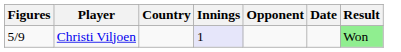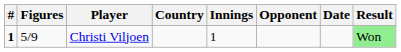+ column: # | 1
Christi Viljoen | Innings: lavender background -> no background
